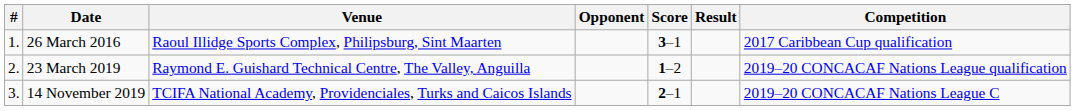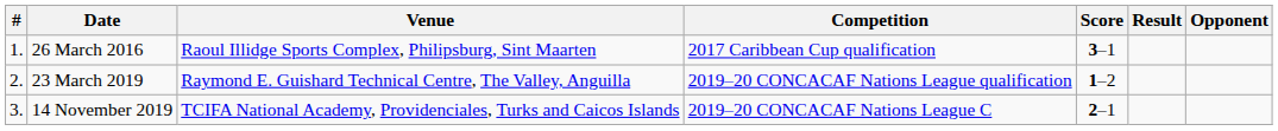columns swapped: Opponent <-> Competition
